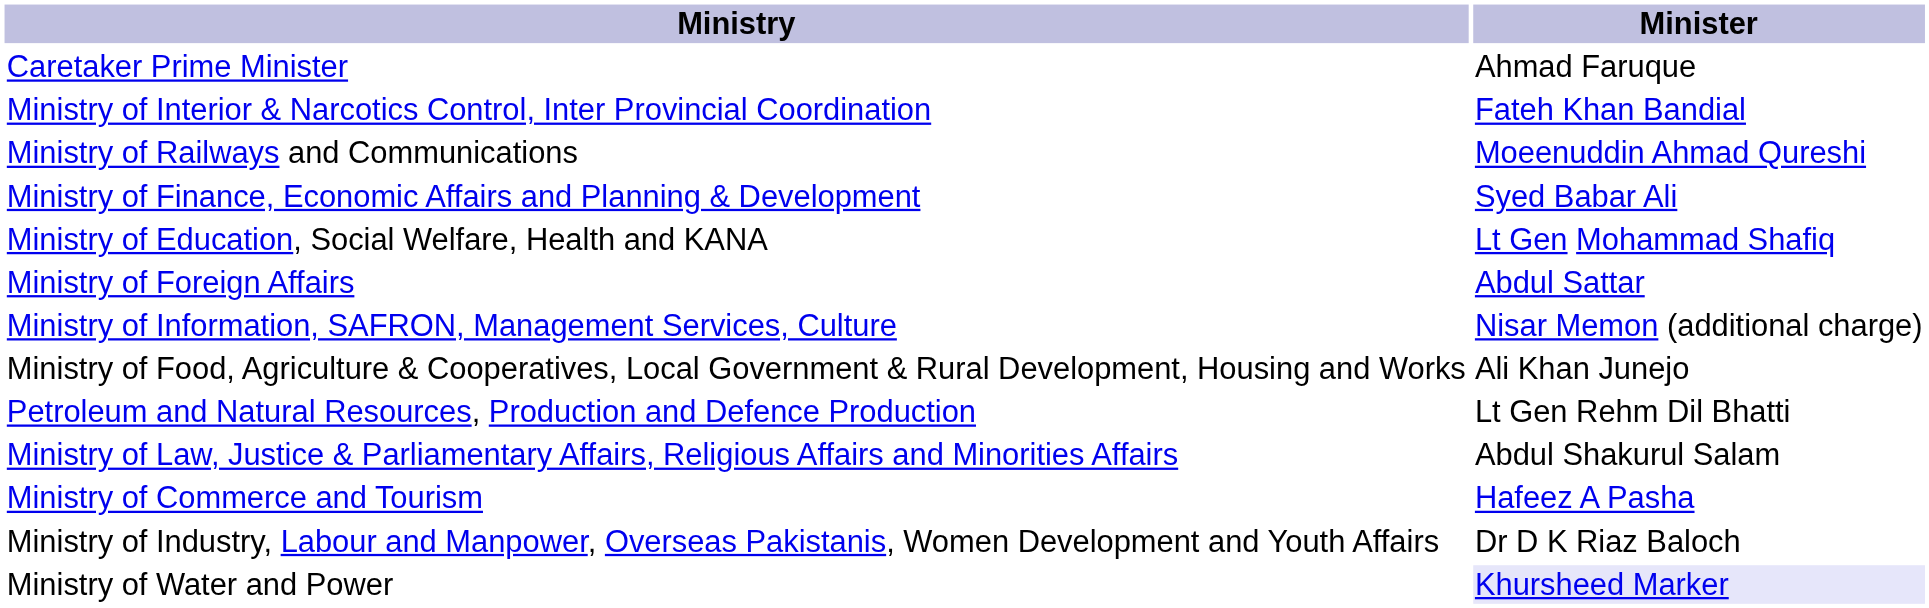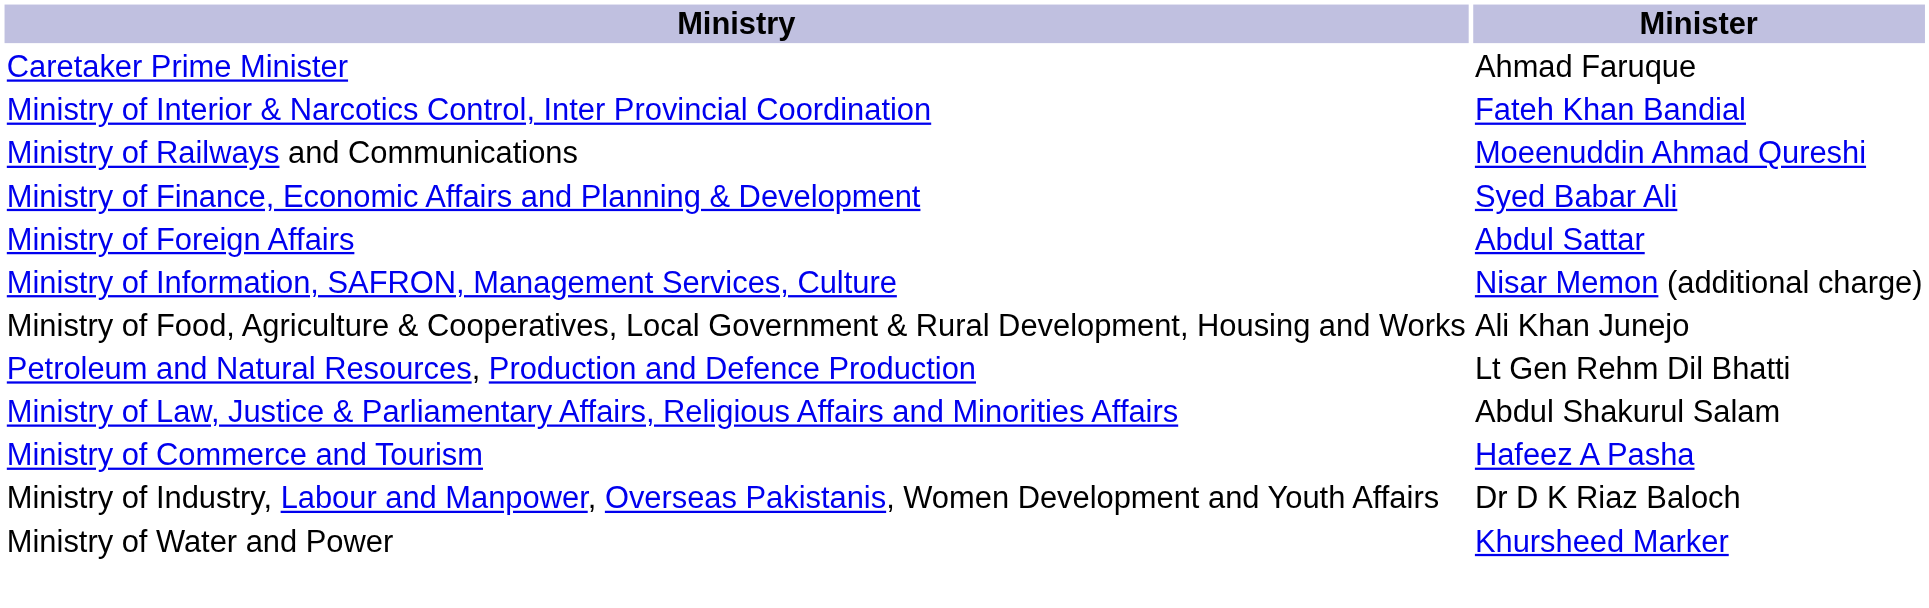- row: Ministry of Education, Social Welfare, Health and KANA | Lt Gen Mohammad Shafiq
Ministry of Water and Power | Minister: lavender background -> no background
